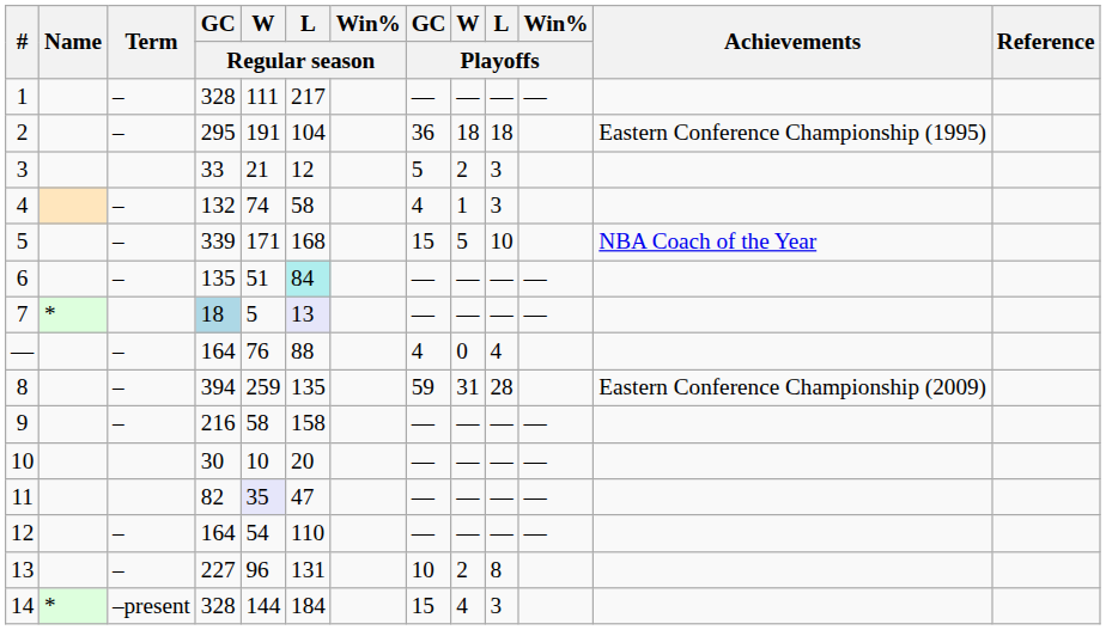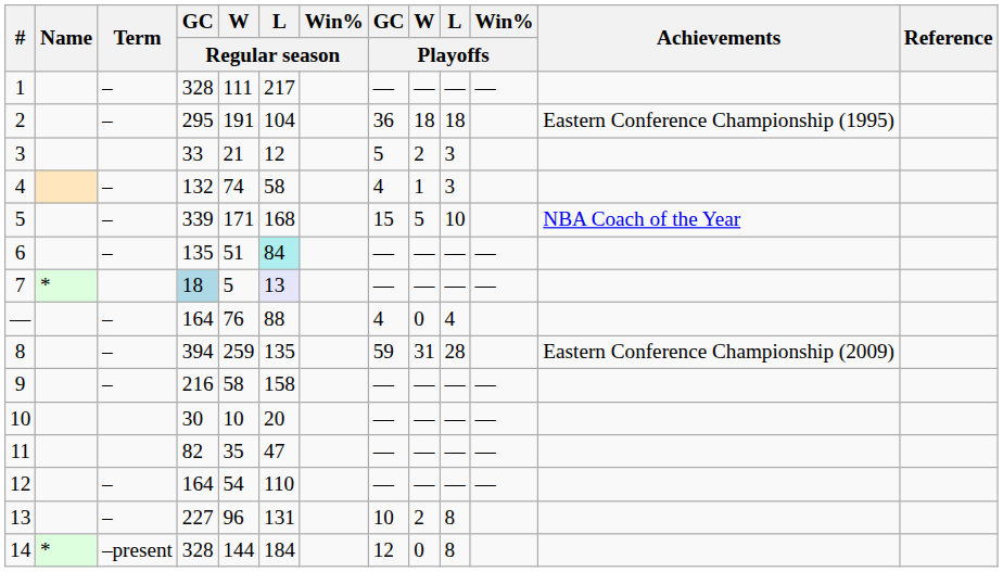11 | W / Regular season: lavender background -> no background
14 | GC / Playoffs: 15 -> 12
14 | W / Playoffs: 4 -> 0
14 | L / Playoffs: 3 -> 8
